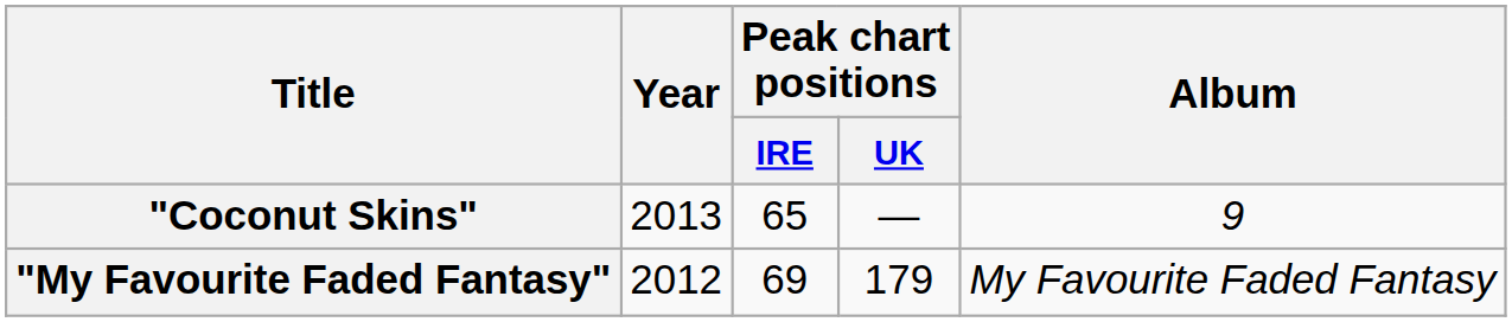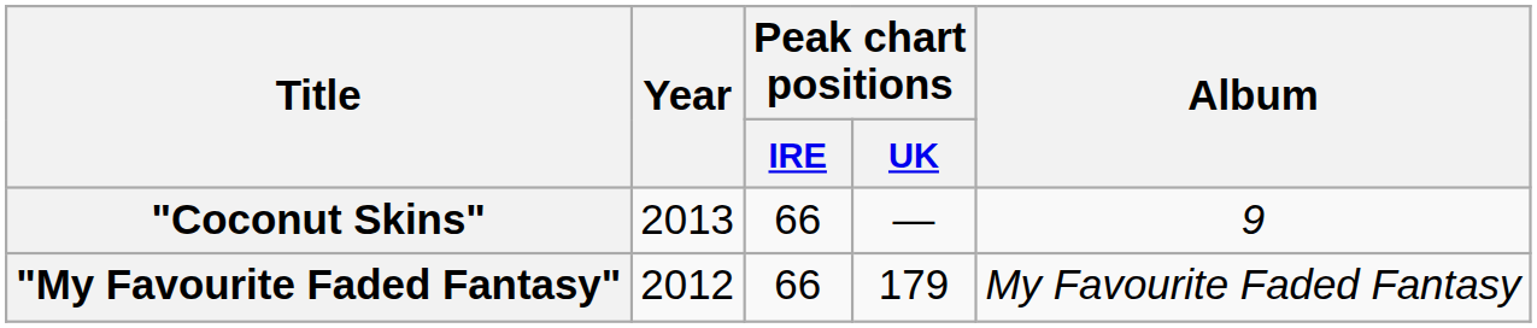"Coconut Skins" | Peak chart positions / IRE: 65 -> 66
"My Favourite Faded Fantasy" | Peak chart positions / IRE: 69 -> 66
